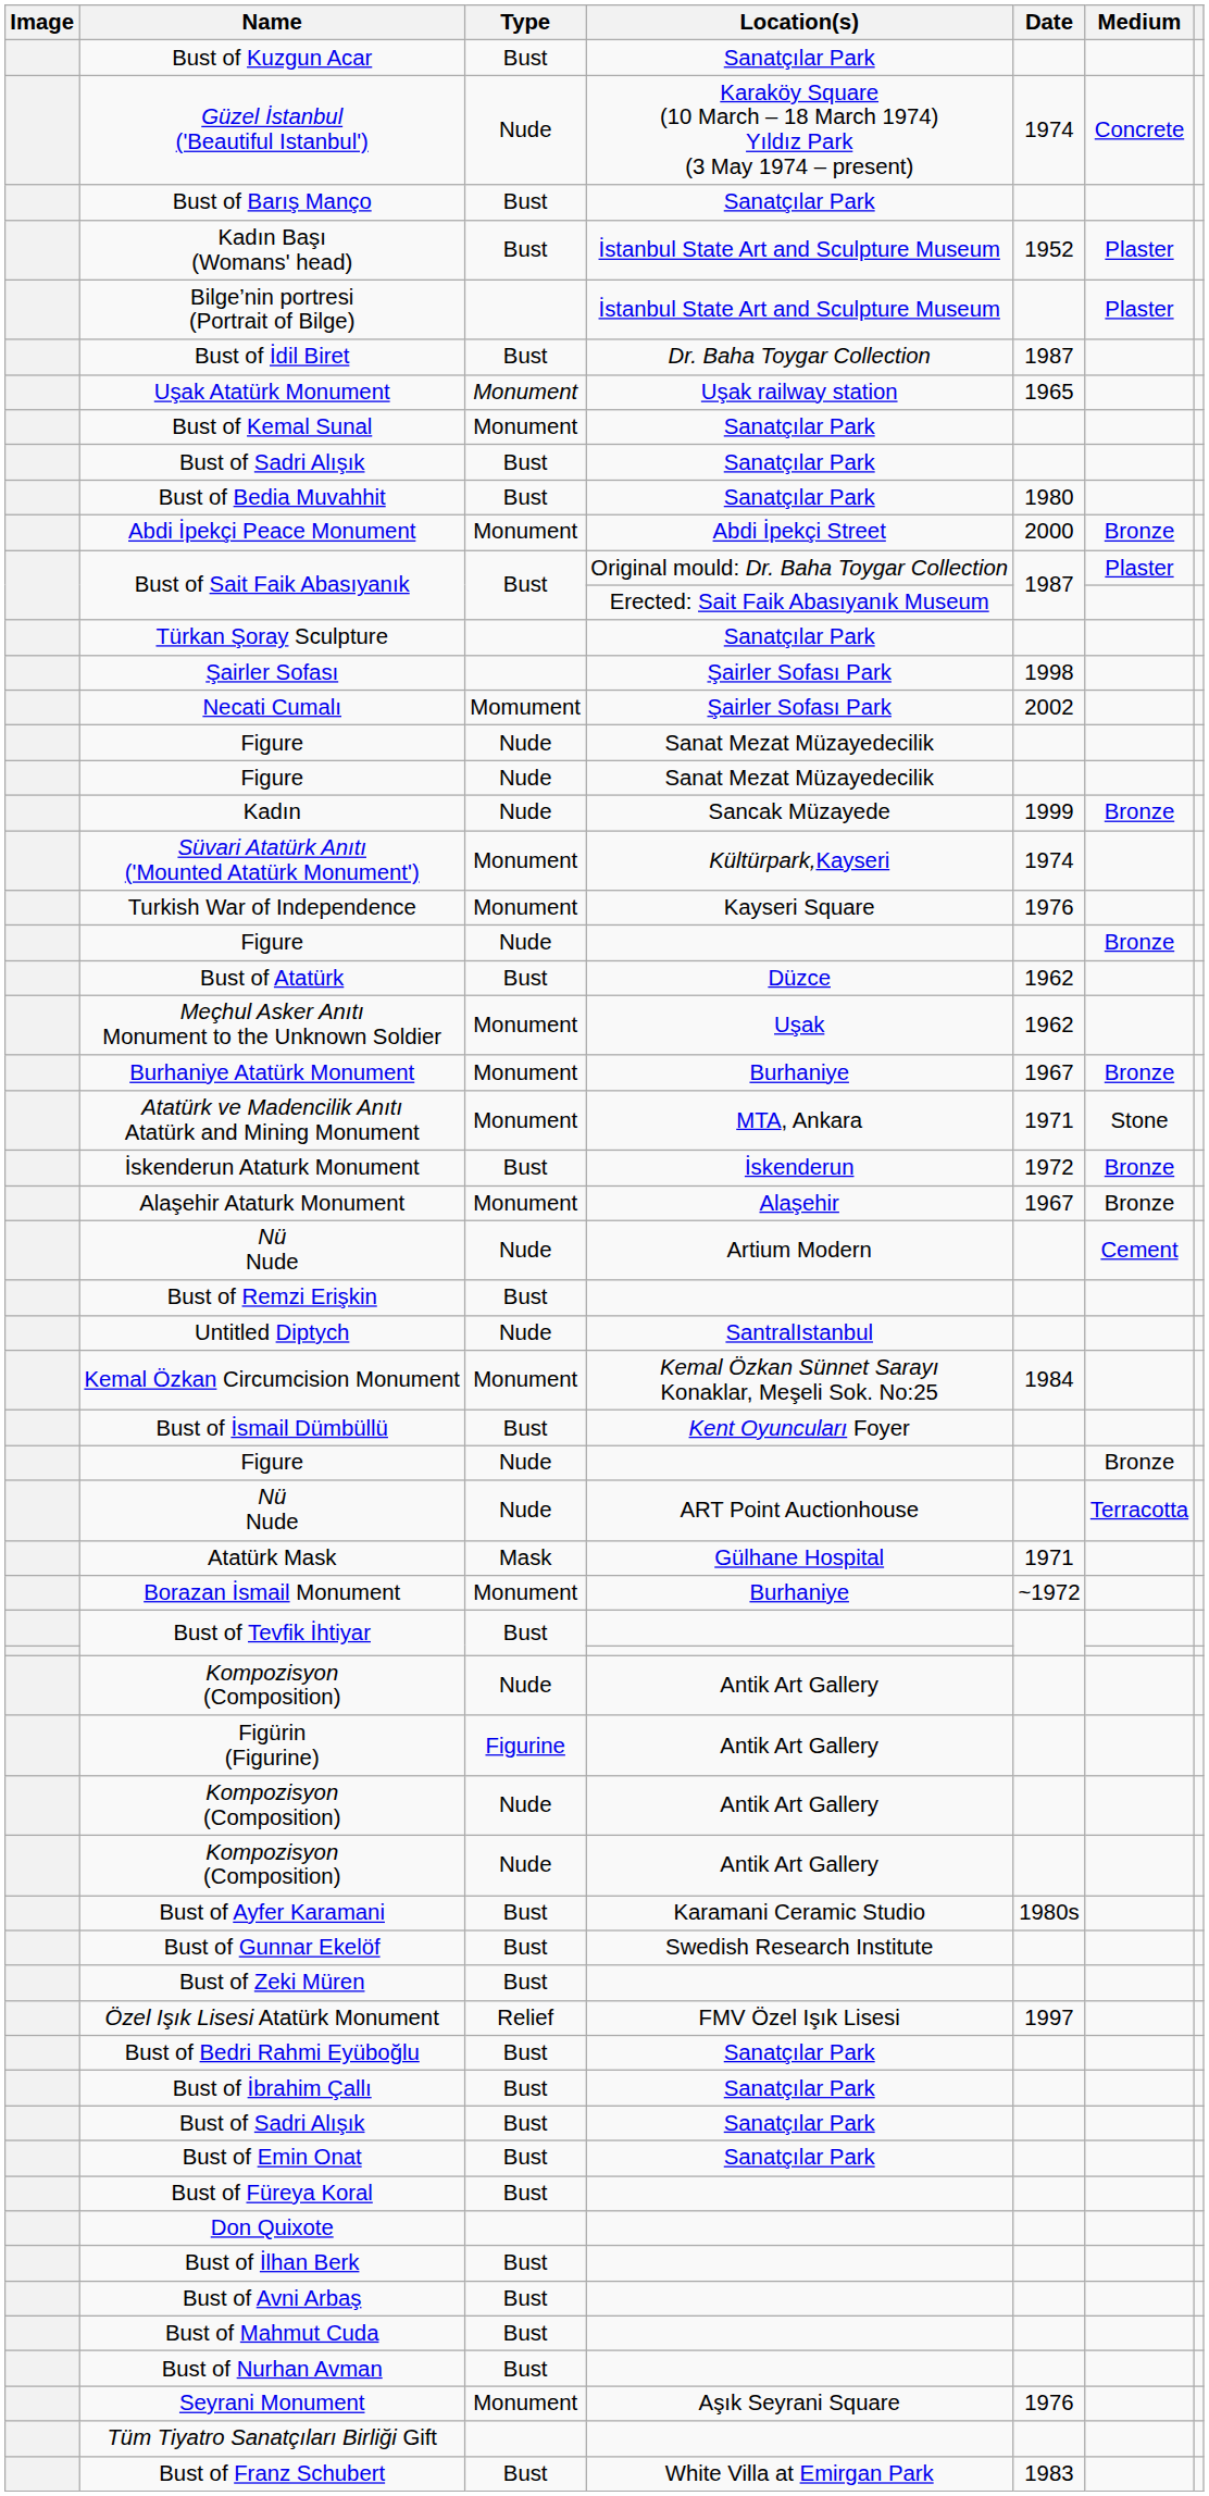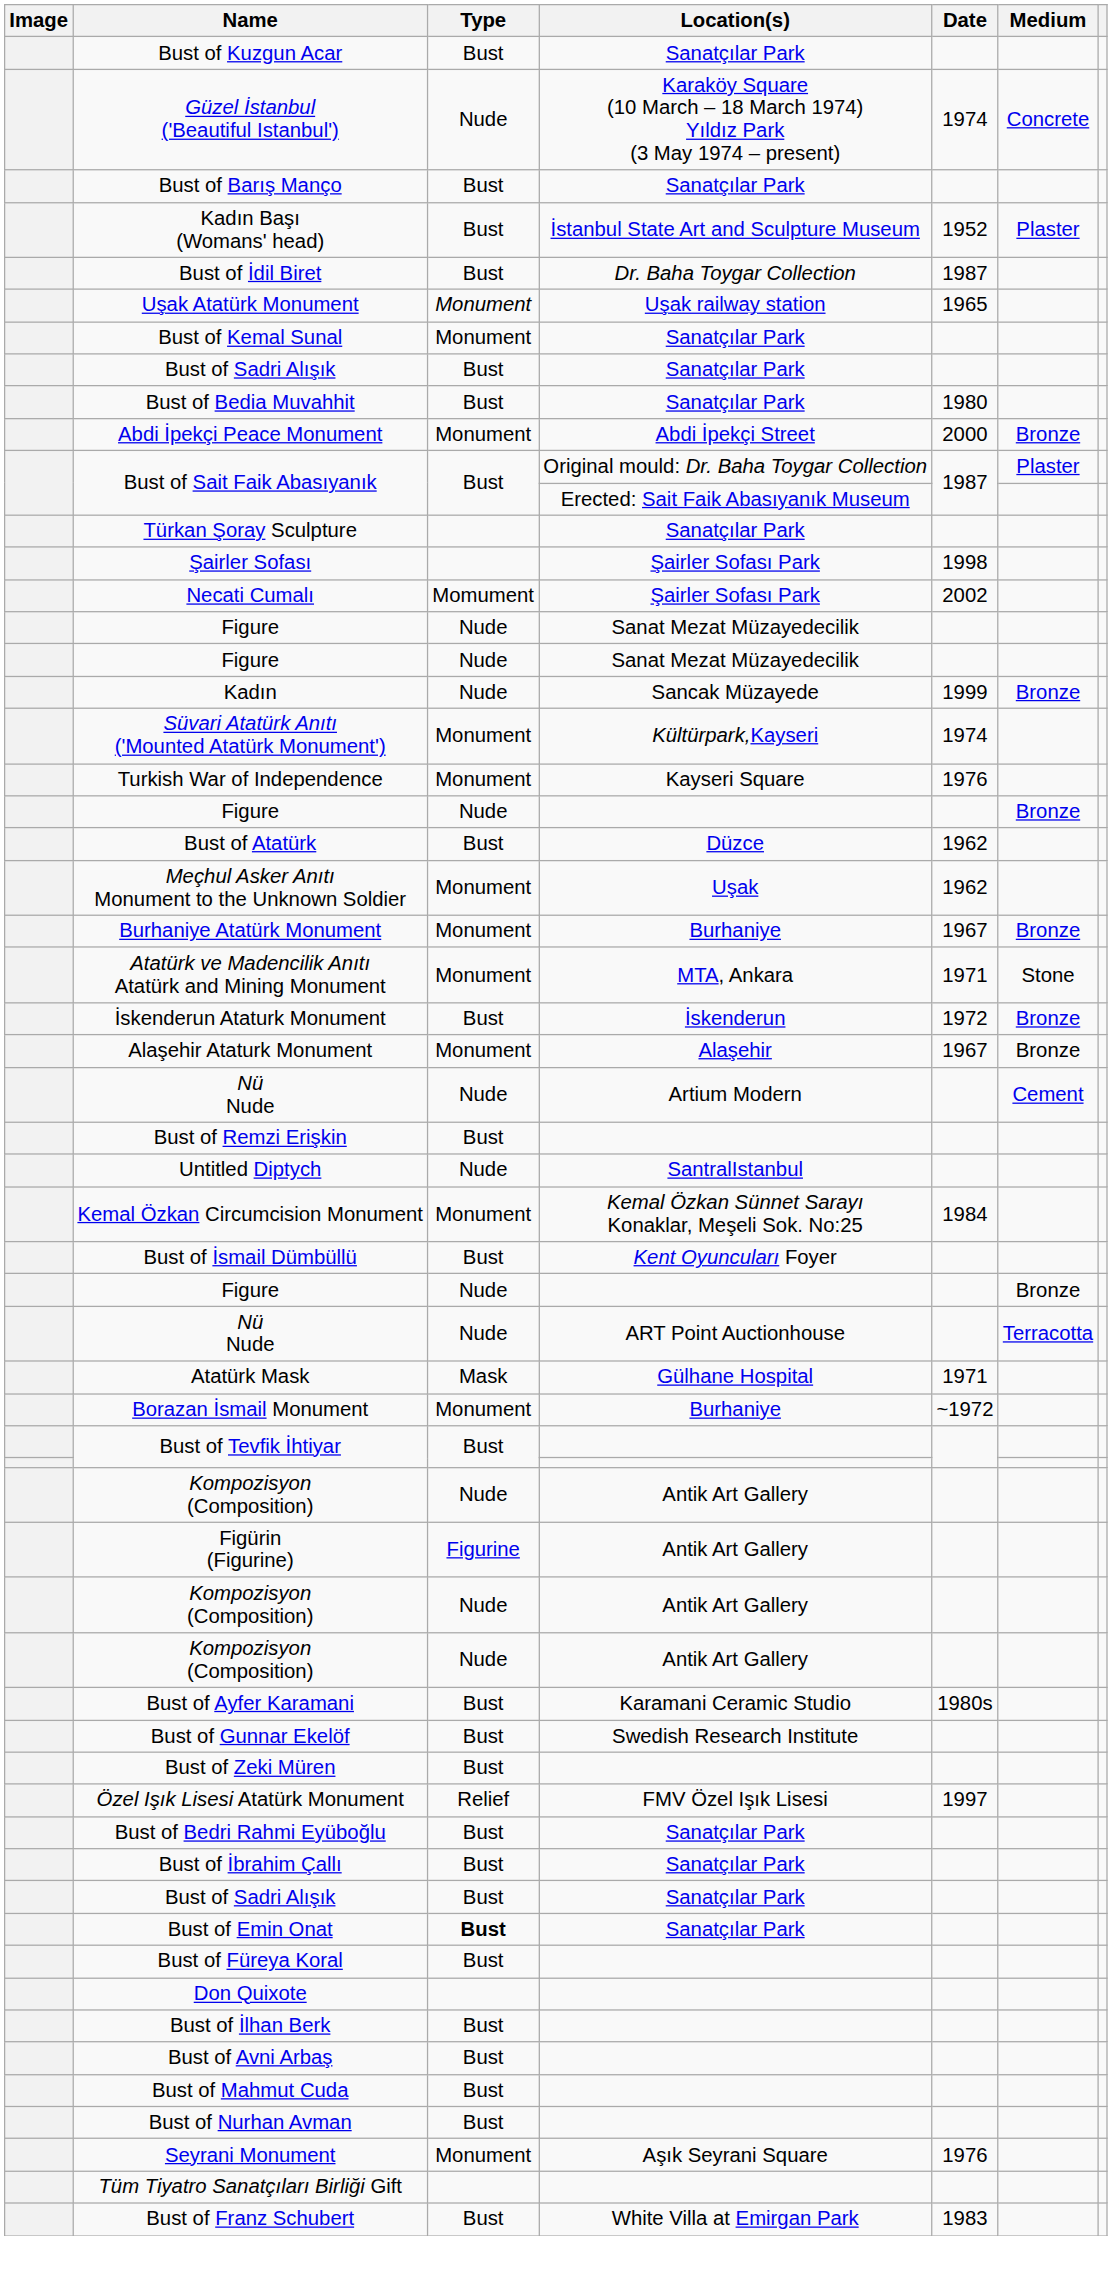- row: Bilge’nin portresi (Portrait of Bilge) | İstanbul State Art and Sculpture Museum | Plaster
Bust of Emin Onat | Type: normal -> bold
